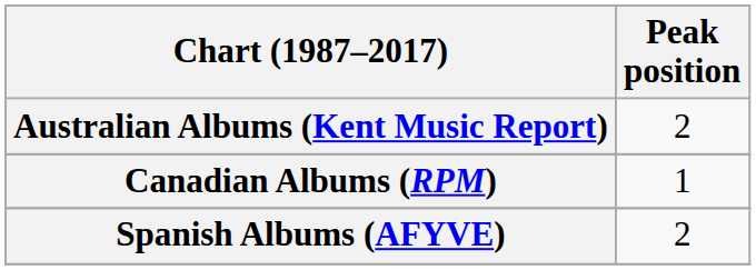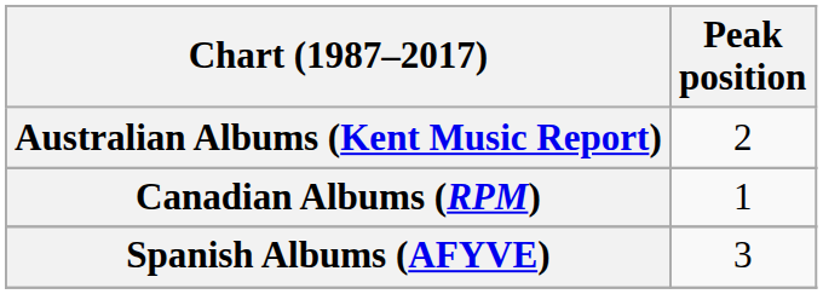Spanish Albums (AFYVE) | Peak position: 2 -> 3
